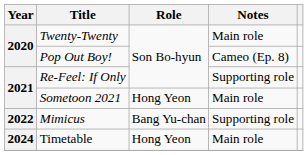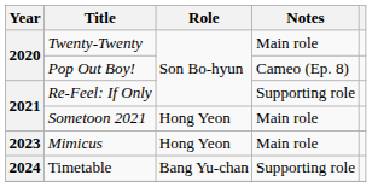Mimicus | Year: 2022 -> 2023
Mimicus | Role: Bang Yu-chan -> Hong Yeon
Mimicus | Notes: Supporting role -> Main role
Timetable | Role: Hong Yeon -> Bang Yu-chan
Timetable | Notes: Main role -> Supporting role
